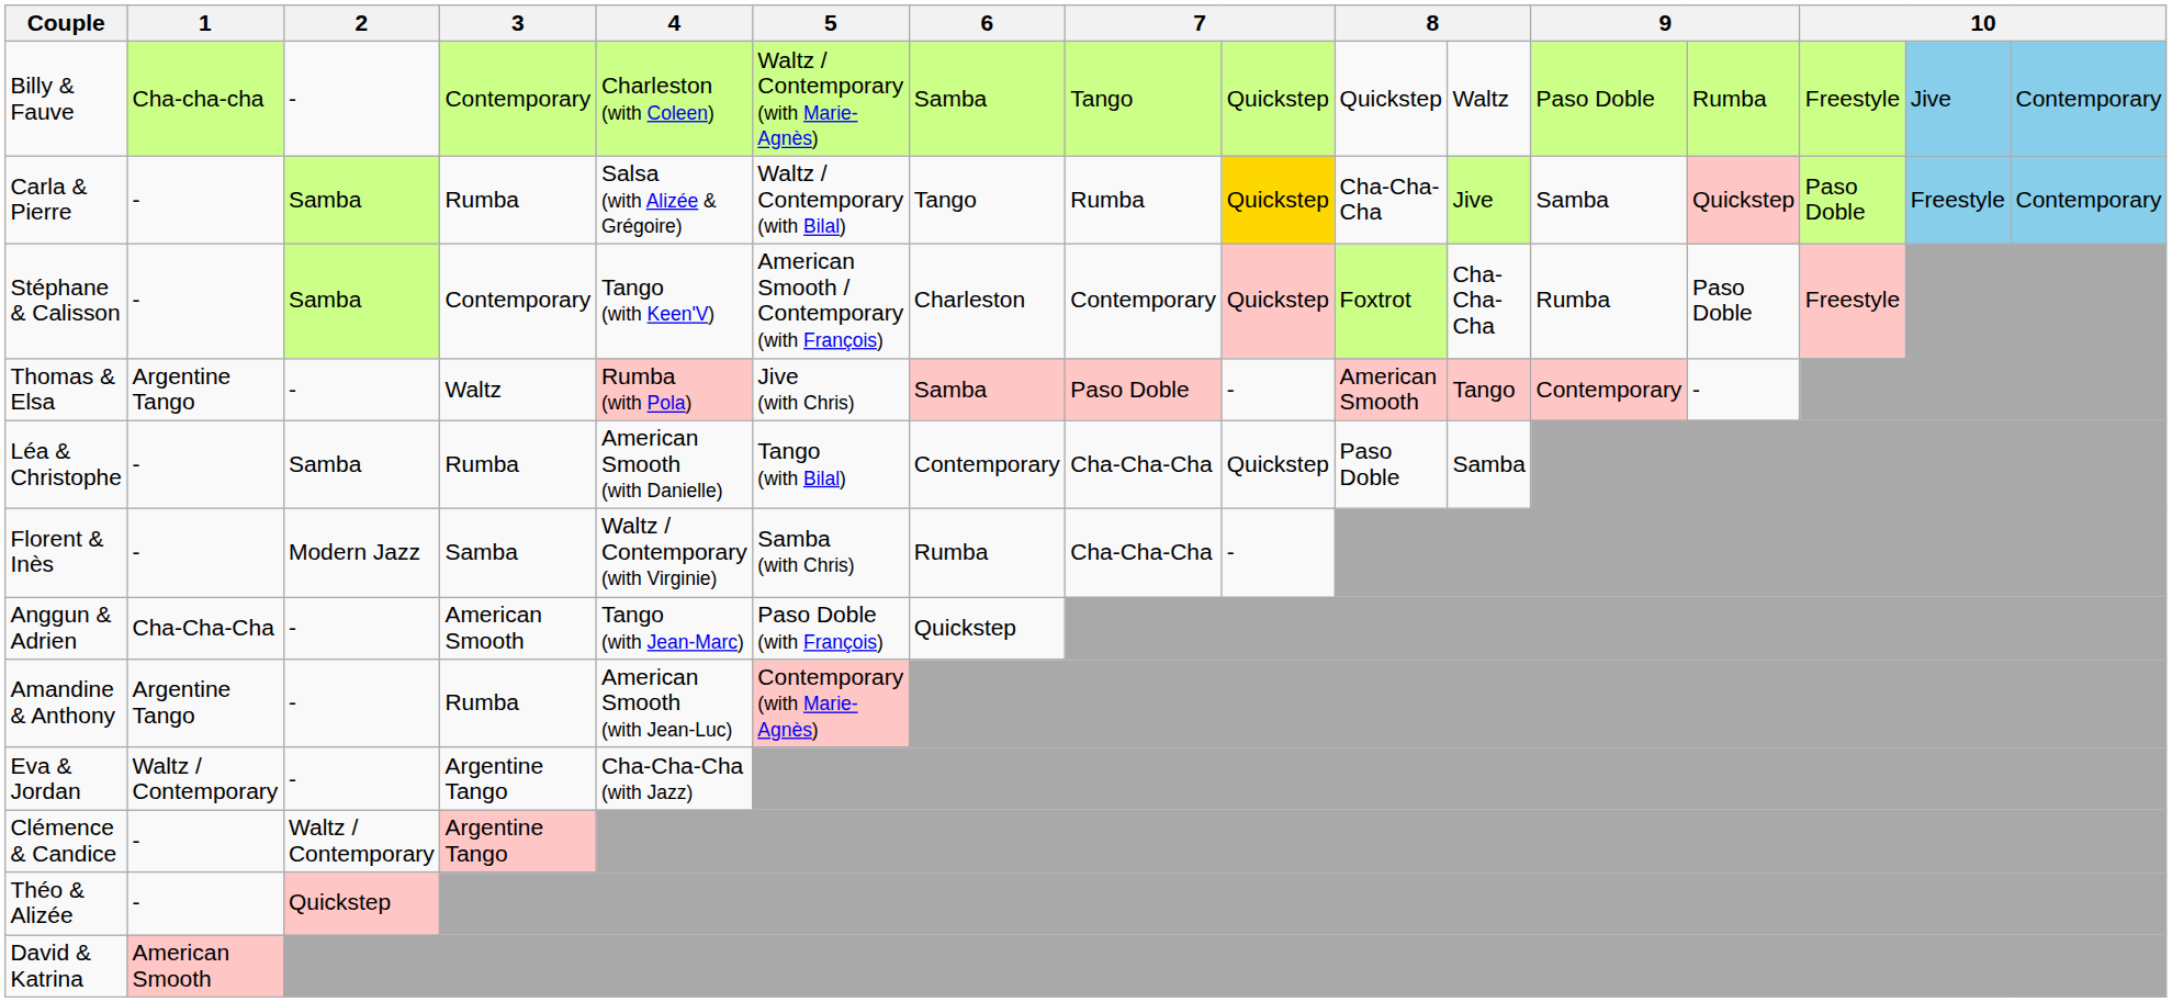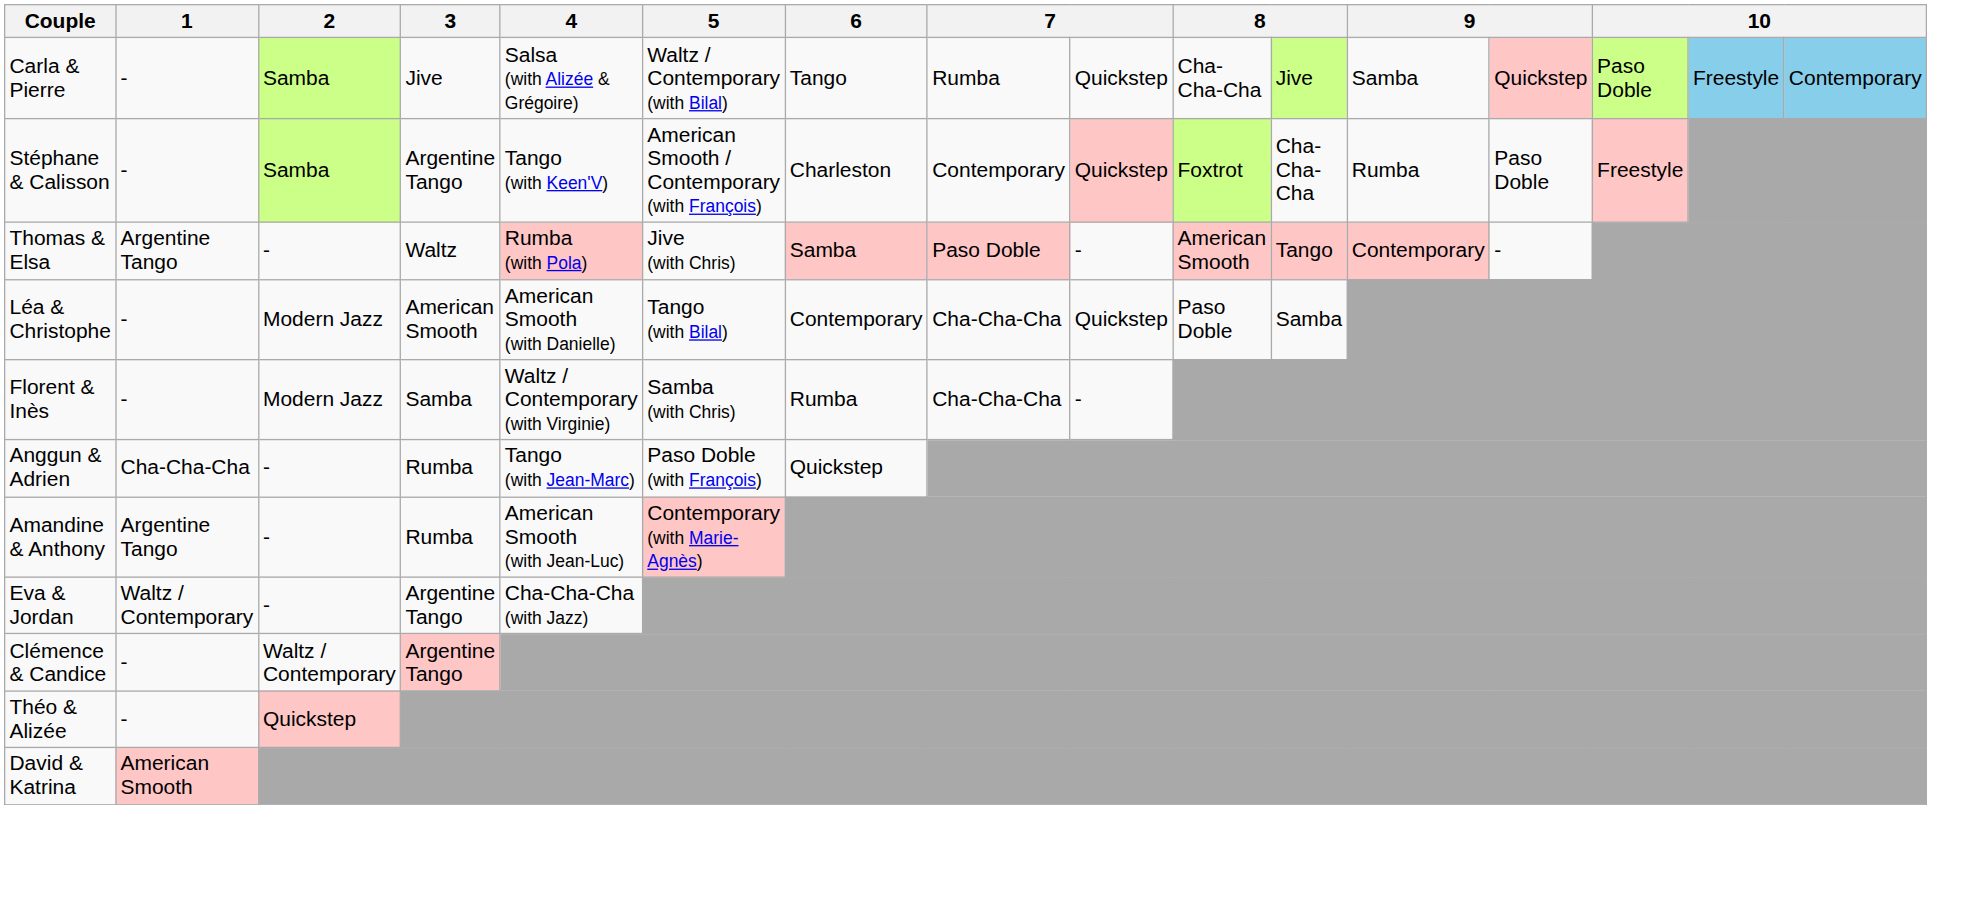- row: Billy & Fauve | Cha-cha-cha | - | Contemporary | Charleston (with Coleen) | Waltz / Contemporary (with Marie-Agnès) | Samba | Tango | Quickstep | Quickstep | Waltz | Paso Doble | Rumba | Freestyle | Jive | Contemporary
Carla & Pierre | 3: Rumba -> Jive
Carla & Pierre | column 9: gold background -> no background
Stéphane & Calisson | 3: Contemporary -> Argentine Tango
Léa & Christophe | 2: Samba -> Modern Jazz
Léa & Christophe | 3: Rumba -> American Smooth
Anggun & Adrien | 3: American Smooth -> Rumba
